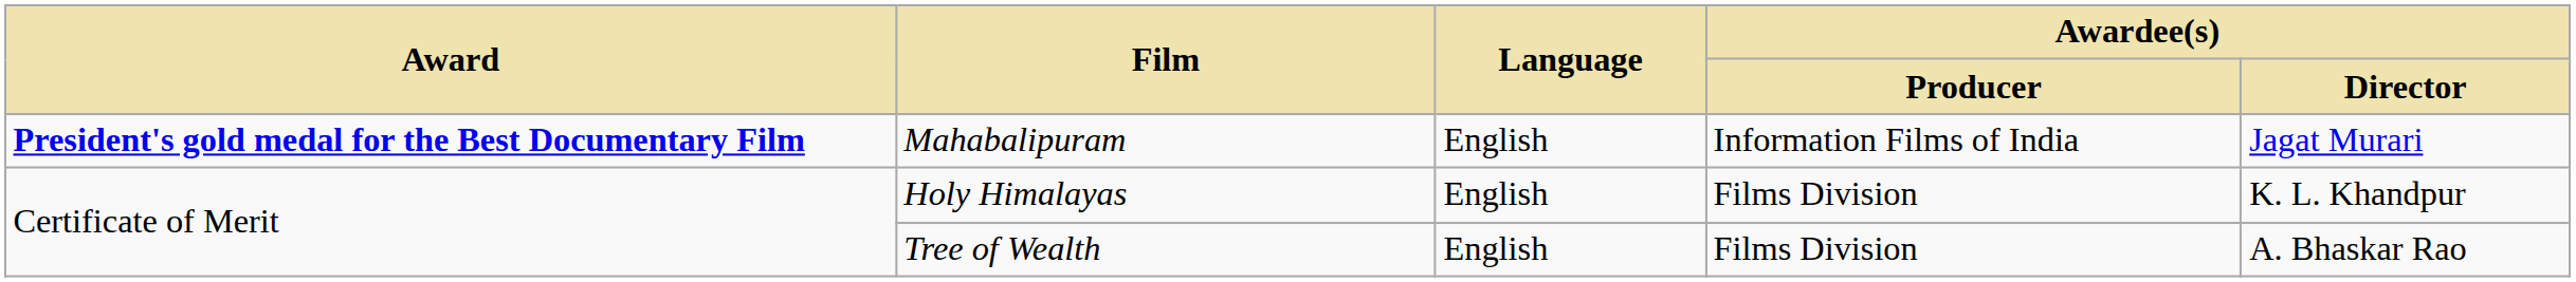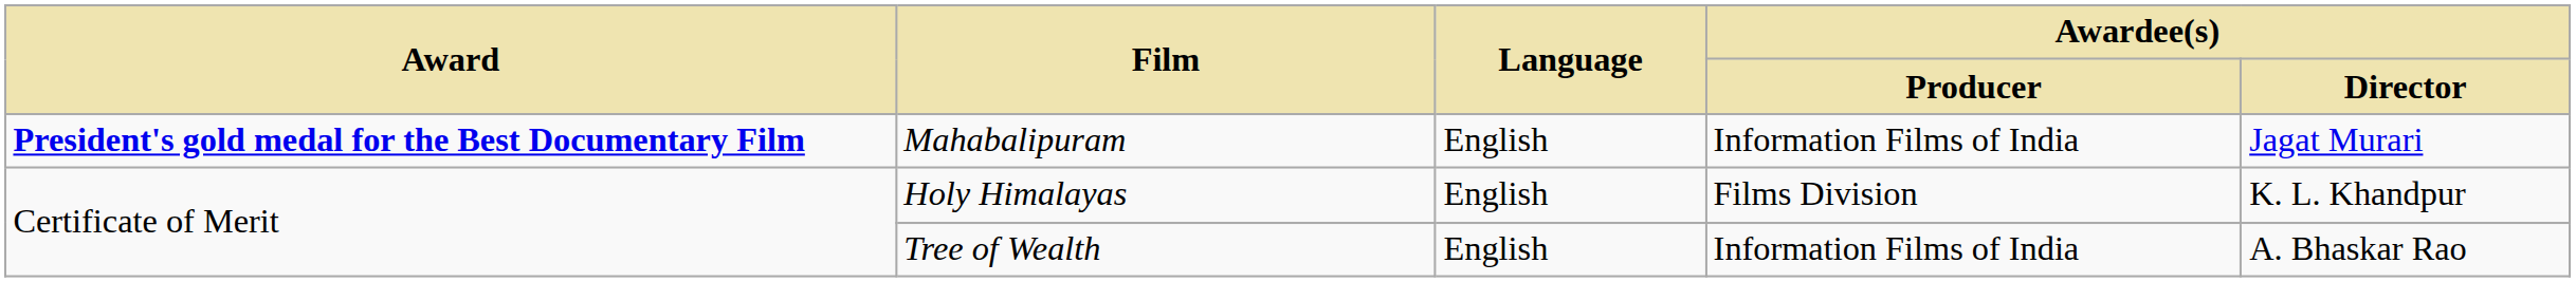Tree of Wealth | Awardee(s) / Producer: Films Division -> Information Films of India
